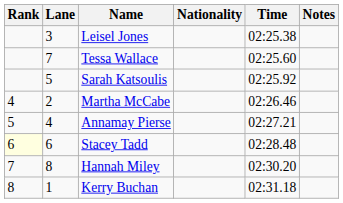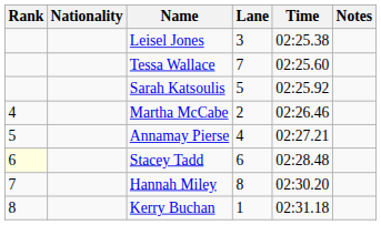columns swapped: Lane <-> Nationality
